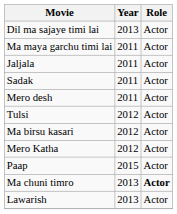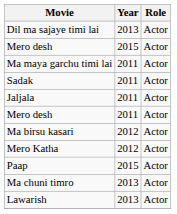+ row: Mero desh | 2015 | Actor
rows swapped: Sadak <-> Jaljala
- row: Tulsi | 2012 | Actor
Ma chuni timro | Role: bold -> normal
